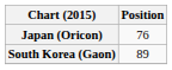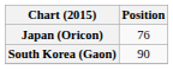South Korea (Gaon) | Position: 89 -> 90
